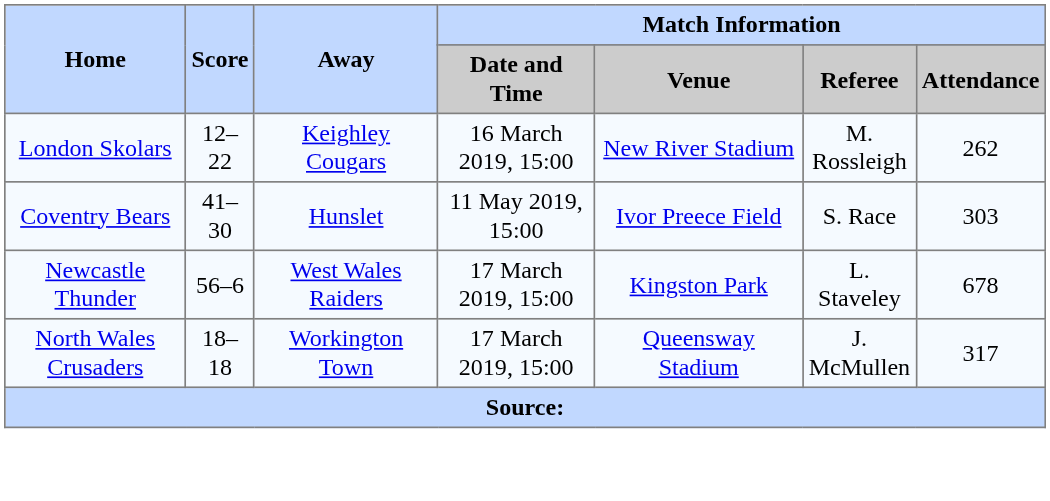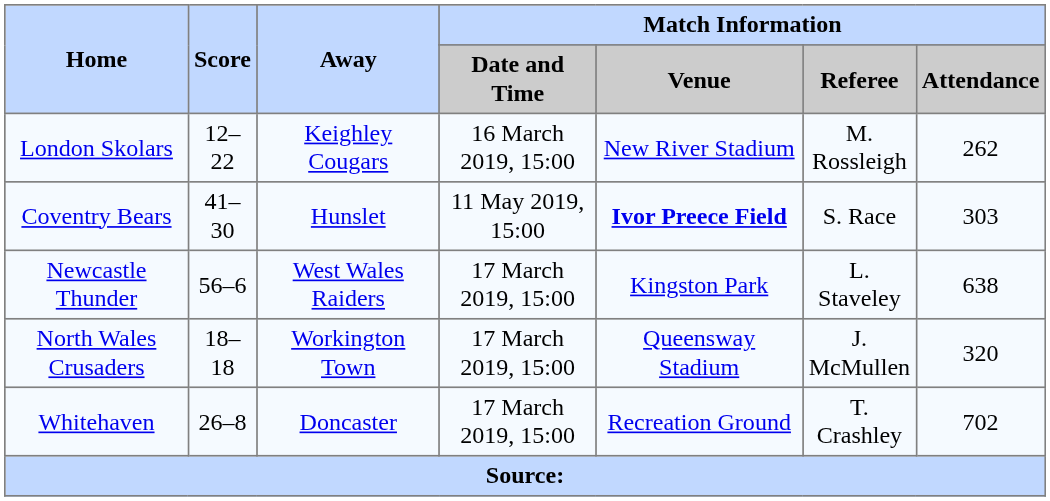Coventry Bears | Match Information / Venue: normal -> bold
Newcastle Thunder | Match Information / Attendance: 678 -> 638
North Wales Crusaders | Match Information / Attendance: 317 -> 320
+ row: Whitehaven | 26–8 | Doncaster | 17 March 2019, 15:00 | Recreation Ground | T. Crashley | 702
